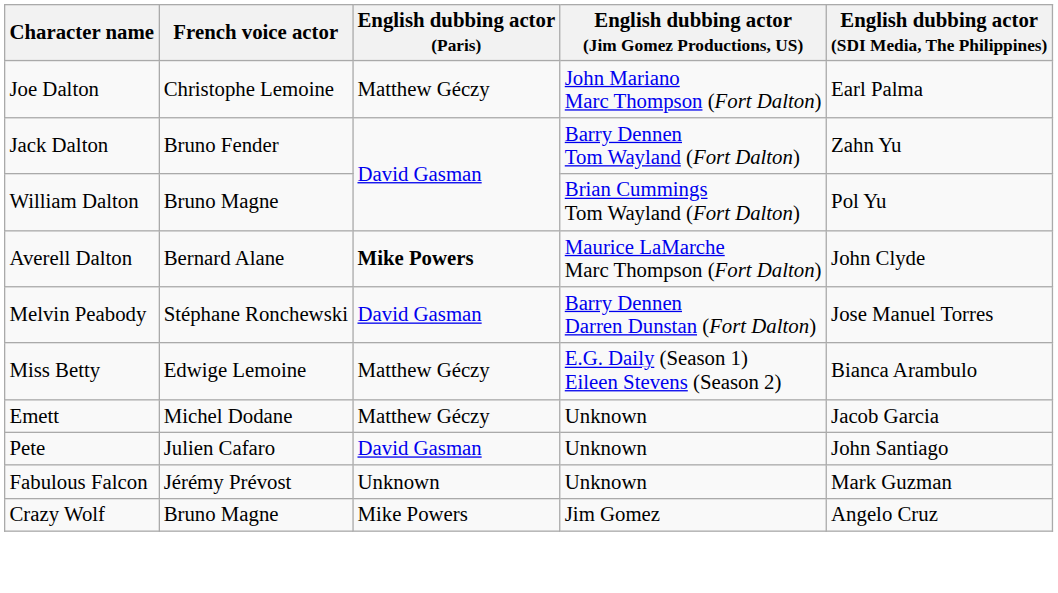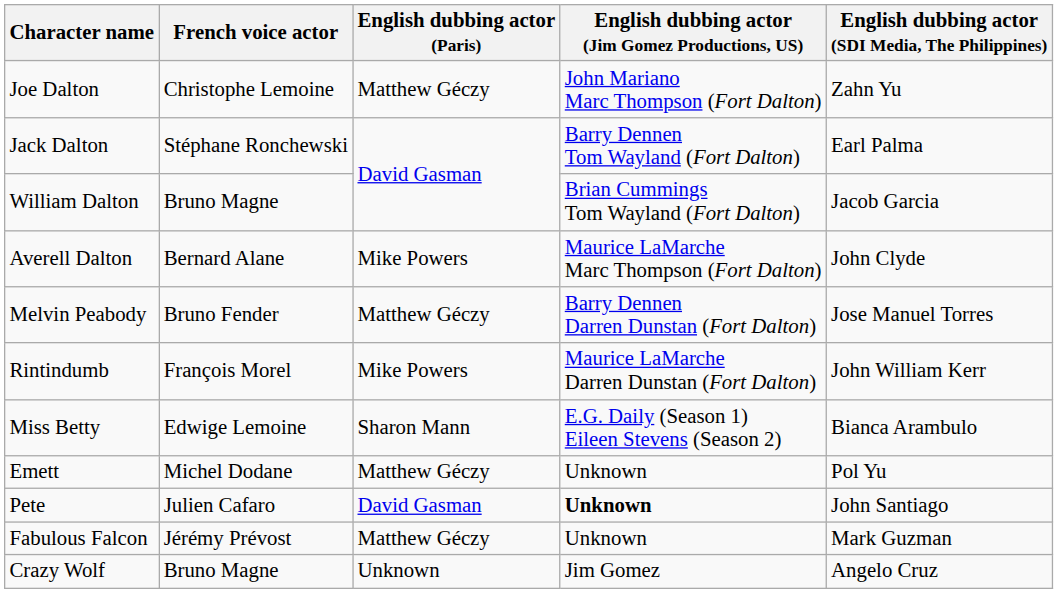Joe Dalton | English dubbing actor (SDI Media, The Philippines): Earl Palma -> Zahn Yu
Jack Dalton | French voice actor: Bruno Fender -> Stéphane Ronchewski
Jack Dalton | English dubbing actor (SDI Media, The Philippines): Zahn Yu -> Earl Palma
William Dalton | English dubbing actor (SDI Media, The Philippines): Pol Yu -> Jacob Garcia
Averell Dalton | English dubbing actor (Paris): bold -> normal
Melvin Peabody | French voice actor: Stéphane Ronchewski -> Bruno Fender
Melvin Peabody | English dubbing actor (Paris): David Gasman -> Matthew Géczy
+ row: Rintindumb | François Morel | Mike Powers | Maurice LaMarche Darren Dunstan (Fort Dalton) | John William Kerr
Miss Betty | English dubbing actor (Paris): Matthew Géczy -> Sharon Mann
Emett | English dubbing actor (SDI Media, The Philippines): Jacob Garcia -> Pol Yu
Pete | English dubbing actor (Jim Gomez Productions, US): normal -> bold
Fabulous Falcon | English dubbing actor (Paris): Unknown -> Matthew Géczy
Crazy Wolf | English dubbing actor (Paris): Mike Powers -> Unknown
